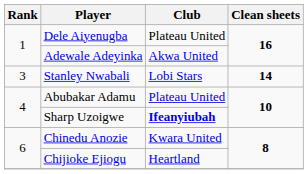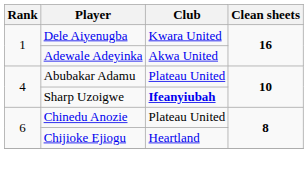Dele Aiyenugba | Club: Plateau United -> Kwara United
- row: 3 | Stanley Nwabali | Lobi Stars | 14
Chinedu Anozie | Club: Kwara United -> Plateau United
